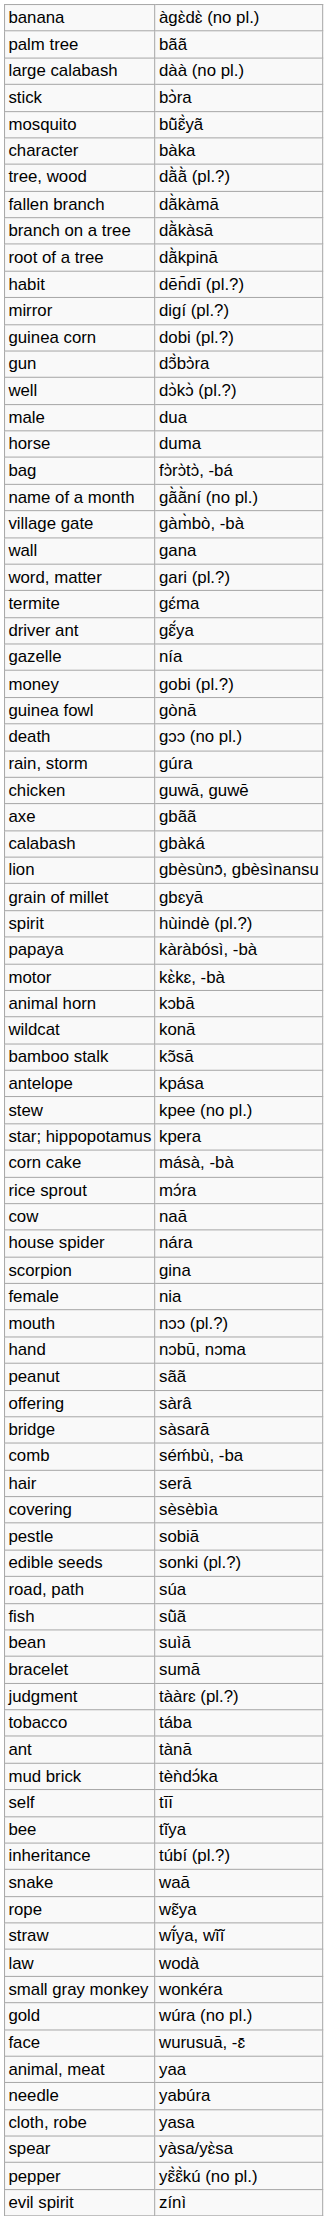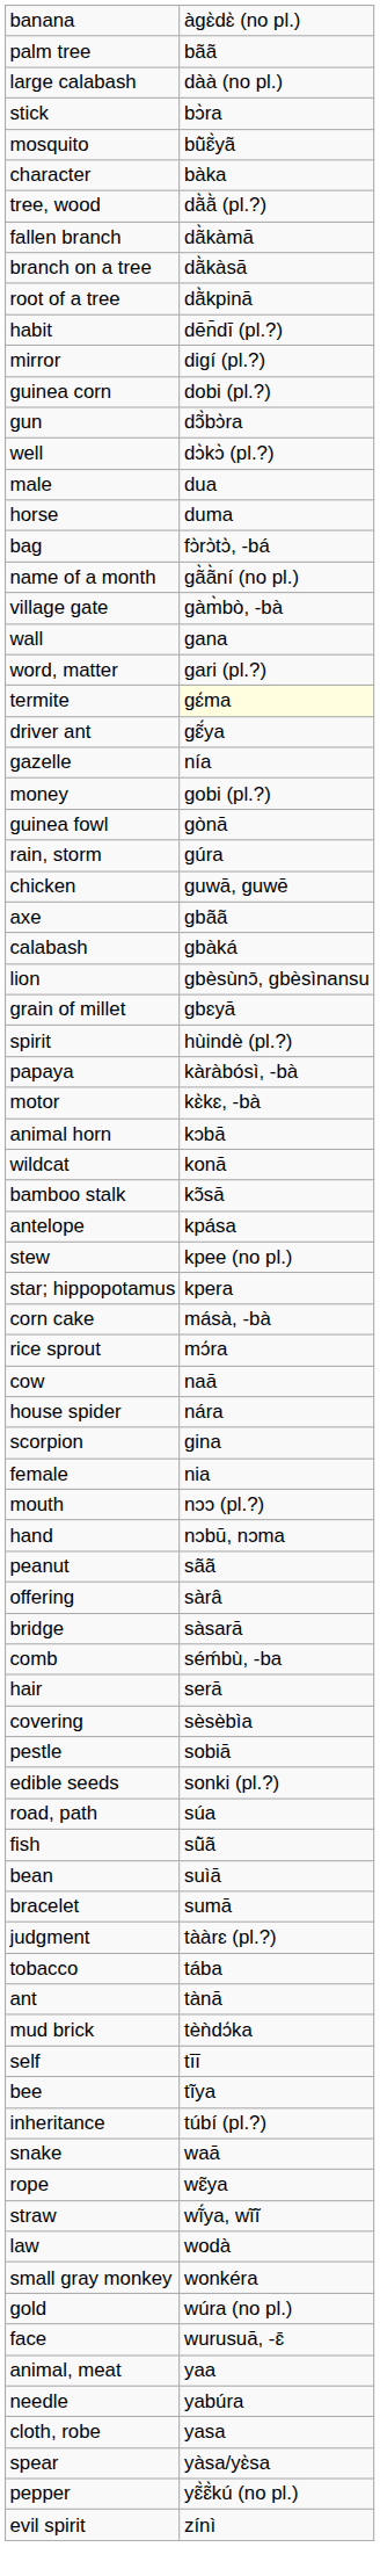termite | column 2: no background -> lightyellow background
- row: death | gɔɔ (no pl.)
